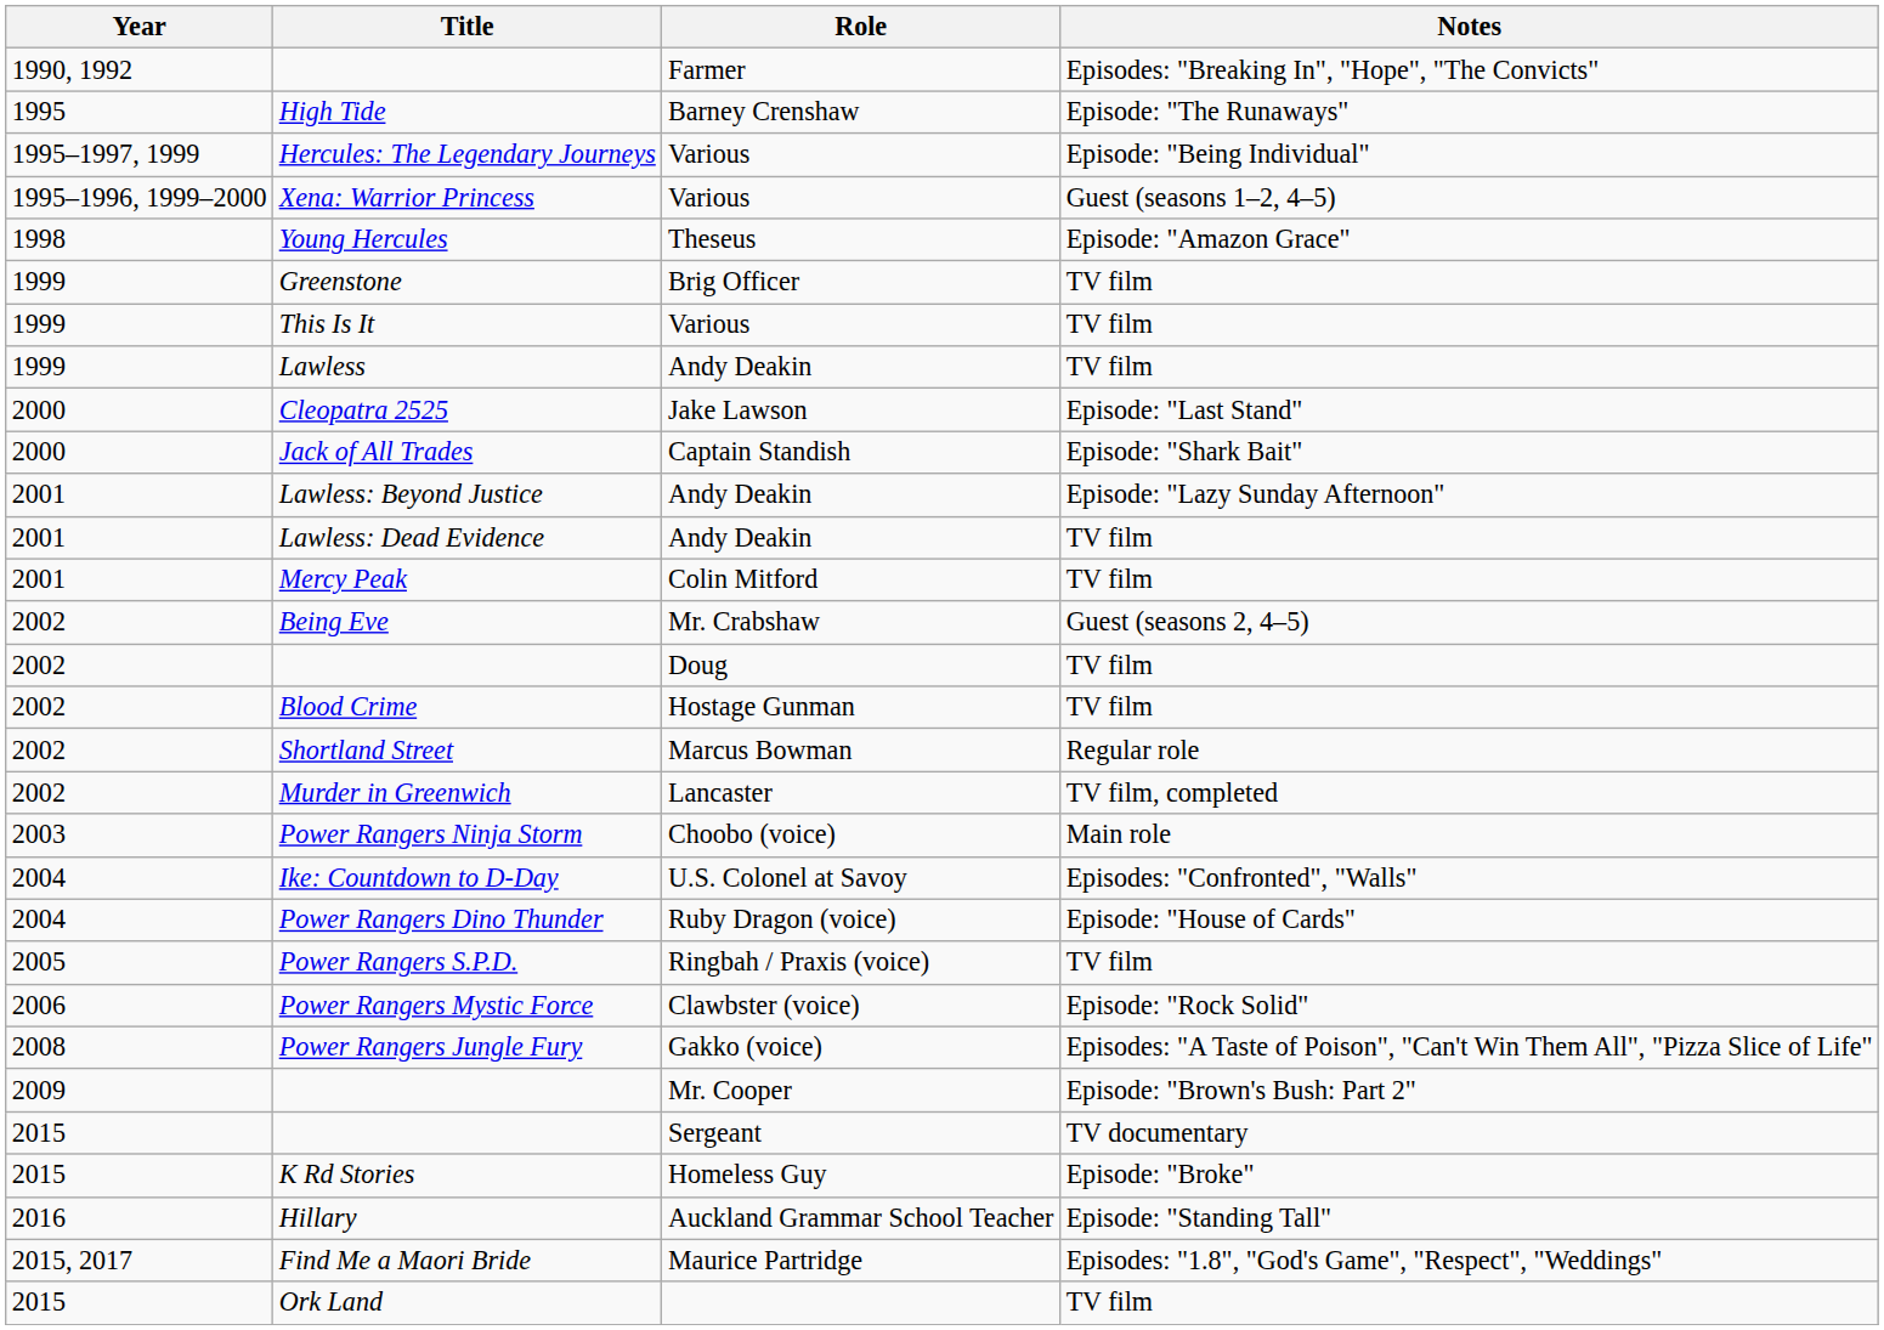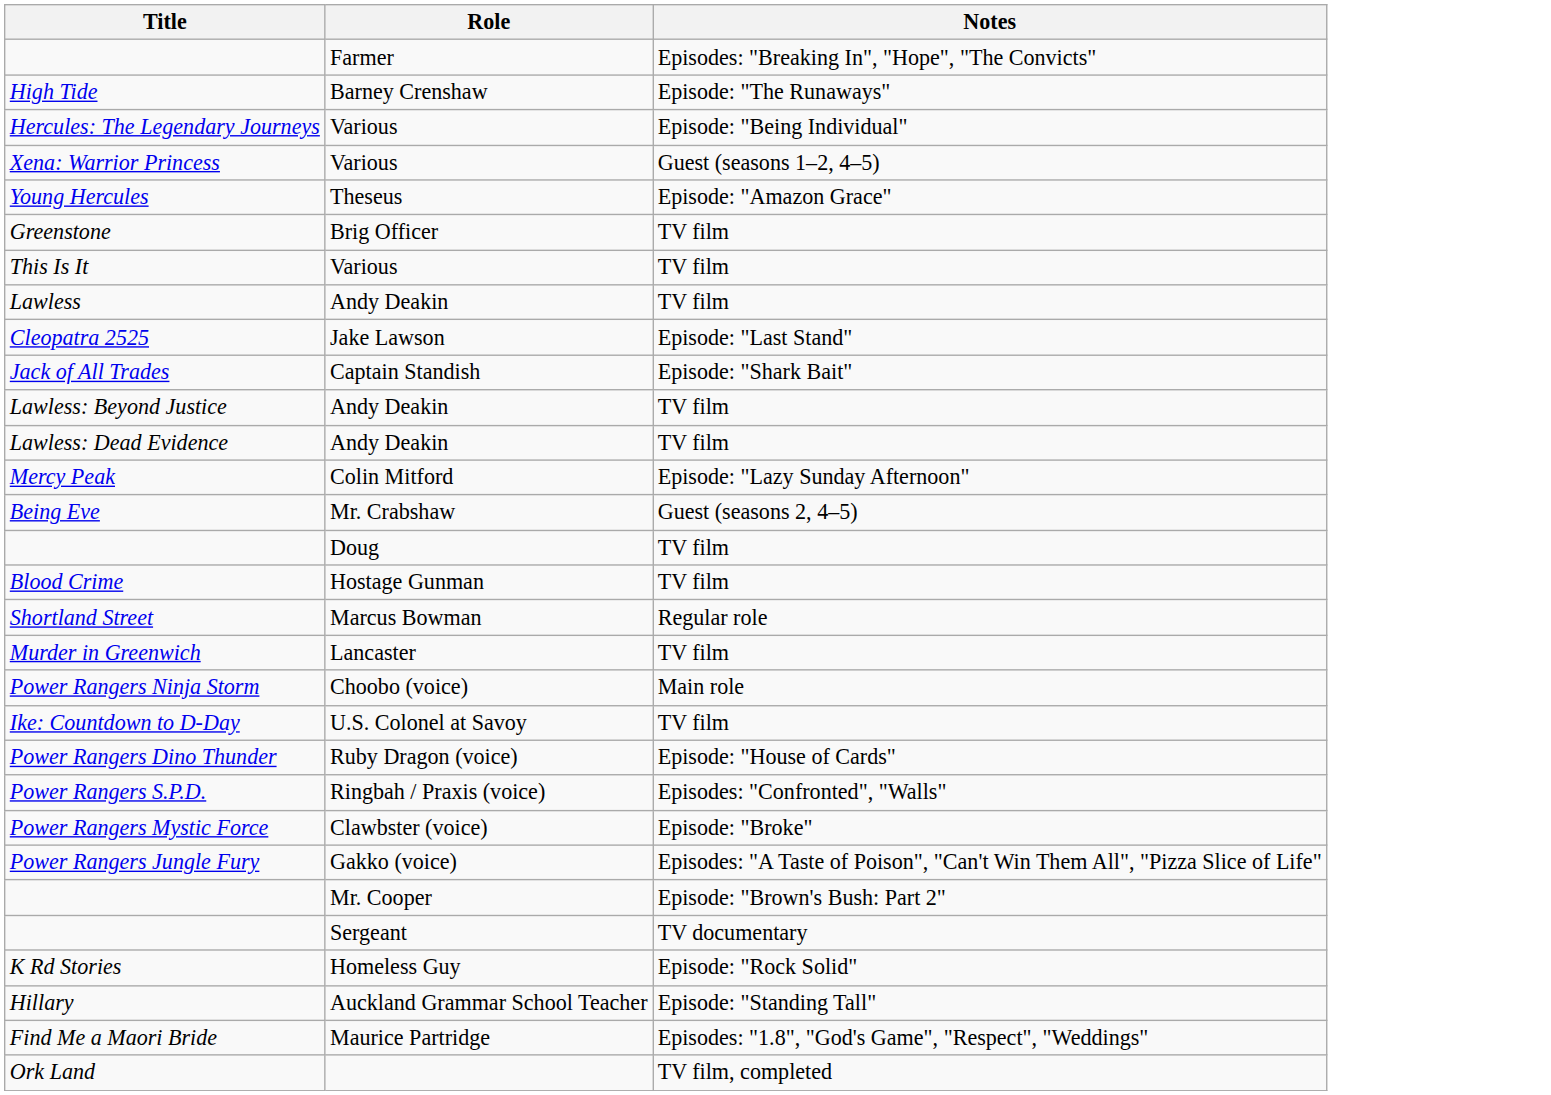- column: Year | 1990, 1992 | 1995 | 1995–1997, 1999 | 1995–1996, 1999–2000 | 1998 | 1999 | 1999 | 1999 | 2000 | 2000 | 2001 | 2001 | 2001 | 2002 | 2002 | 2002 | 2002 | 2002 | 2003 | 2004 | 2004 | 2005 | 2006 | 2008 | 2009 | 2015 | 2015 | 2016 | 2015, 2017 | 2015
Lawless: Beyond Justice | Notes: Episode: "Lazy Sunday Afternoon" -> TV film
Mercy Peak | Notes: TV film -> Episode: "Lazy Sunday Afternoon"
Murder in Greenwich | Notes: TV film, completed -> TV film
Ike: Countdown to D-Day | Notes: Episodes: "Confronted", "Walls" -> TV film
Power Rangers S.P.D. | Notes: TV film -> Episodes: "Confronted", "Walls"
Power Rangers Mystic Force | Notes: Episode: "Rock Solid" -> Episode: "Broke"
K Rd Stories | Notes: Episode: "Broke" -> Episode: "Rock Solid"
Ork Land | Notes: TV film -> TV film, completed
